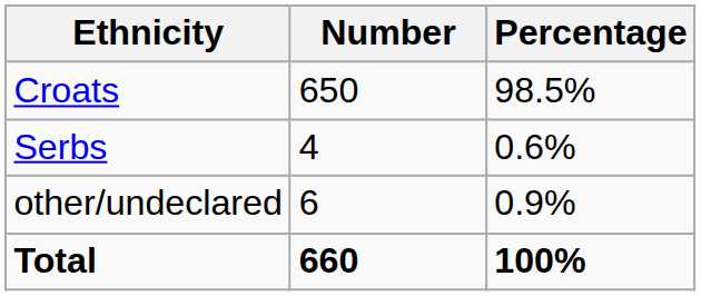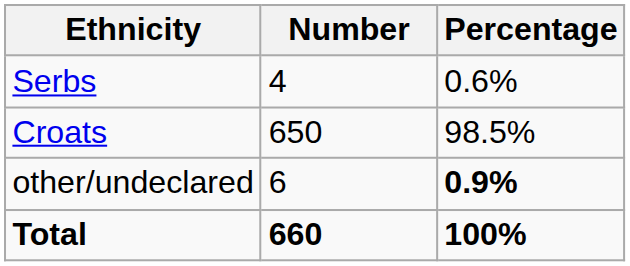rows swapped: Croats <-> Serbs
other/undeclared | Percentage: normal -> bold
